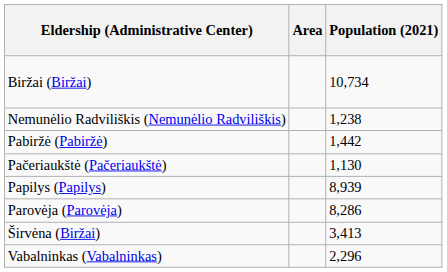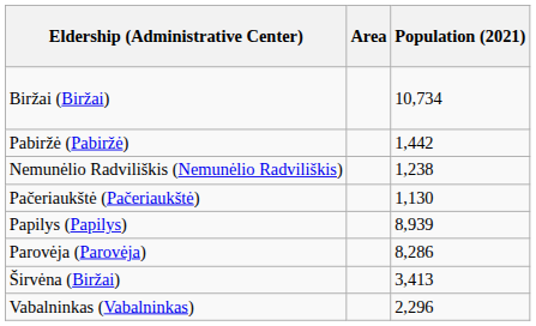rows swapped: Nemunėlio Radviliškis (Nemunėlio Radviliškis) <-> Pabiržė (Pabiržė)
